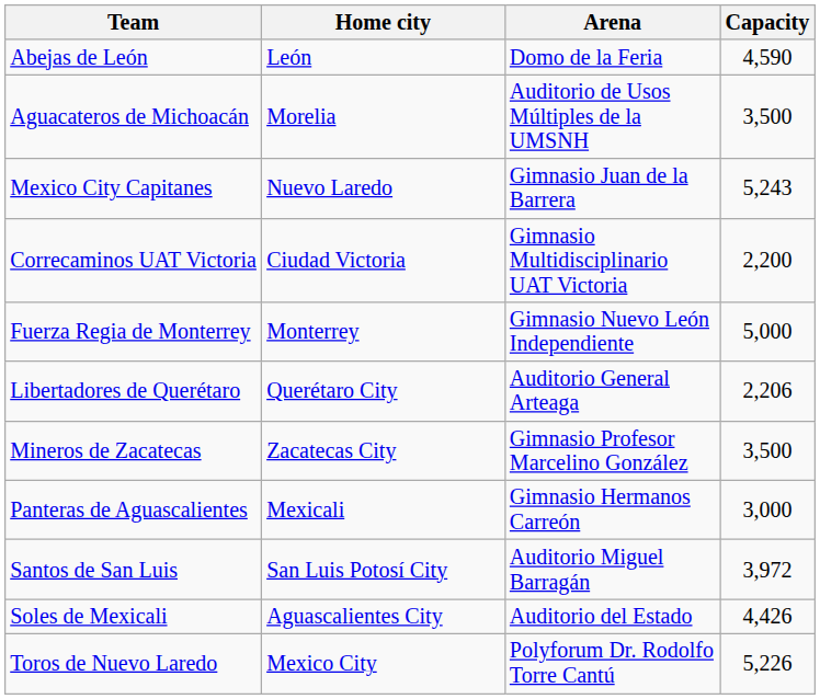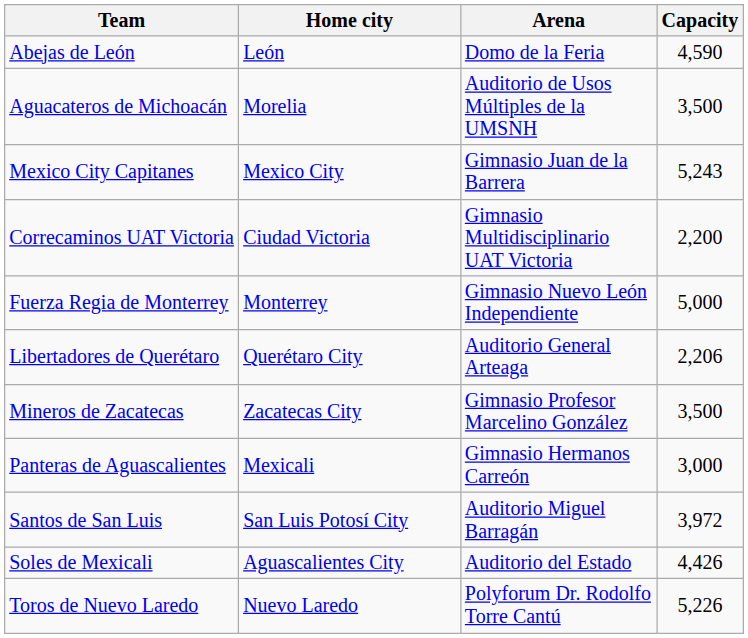Mexico City Capitanes | Home city: Nuevo Laredo -> Mexico City
Toros de Nuevo Laredo | Home city: Mexico City -> Nuevo Laredo
